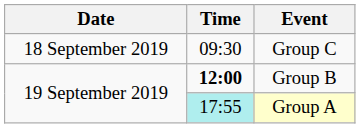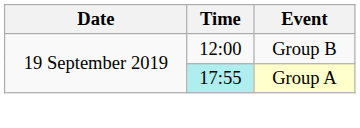- row: 18 September 2019 | 09:30 | Group C
Group B | Time: bold -> normal
